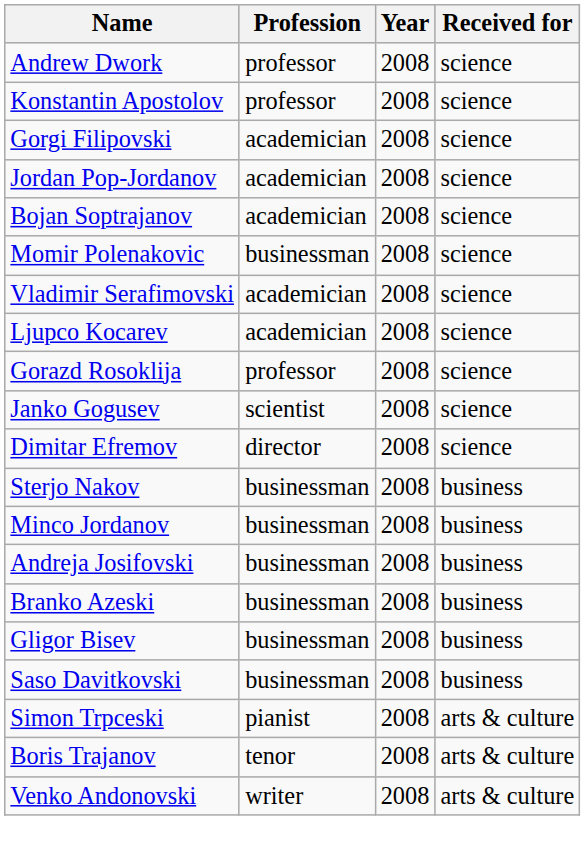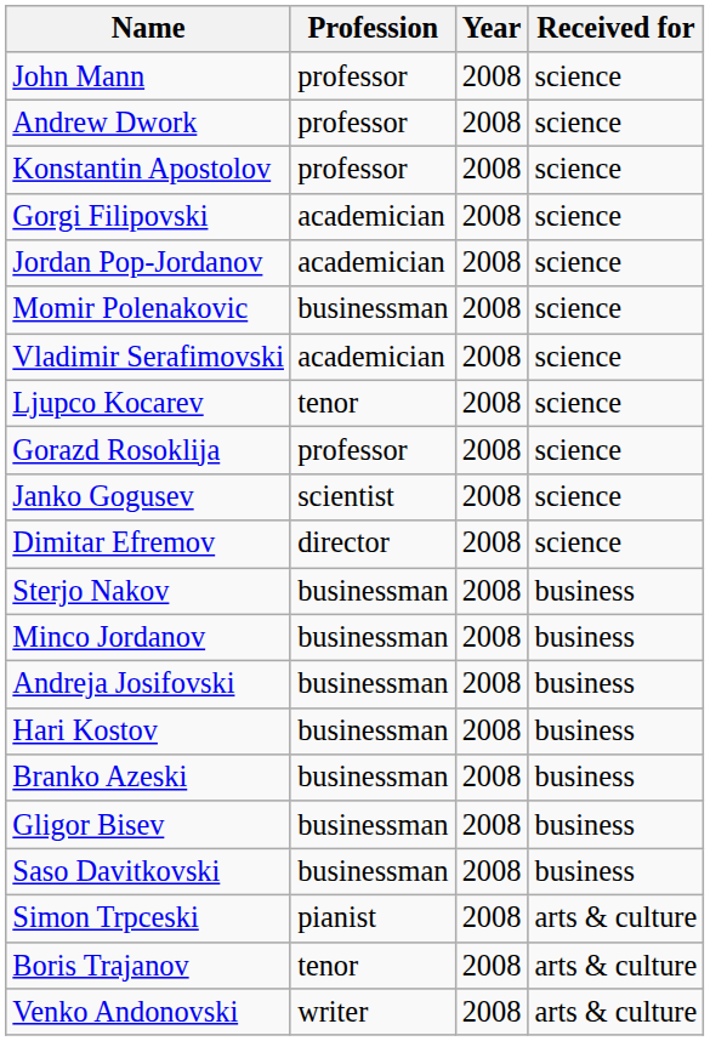+ row: John Mann | professor | 2008 | science
- row: Bojan Soptrajanov | academician | 2008 | science
Ljupco Kocarev | Profession: academician -> tenor
+ row: Hari Kostov | businessman | 2008 | business
